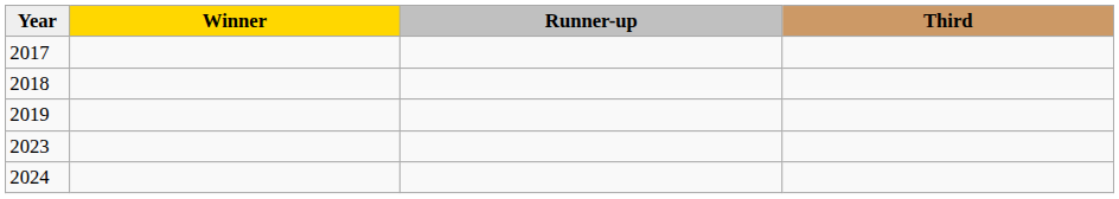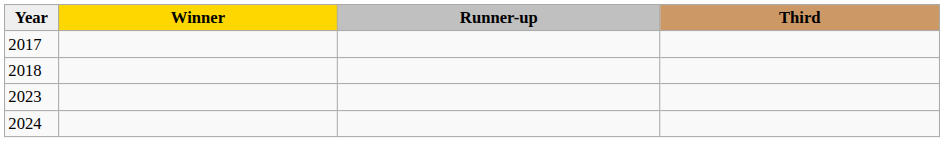- row: 2019
